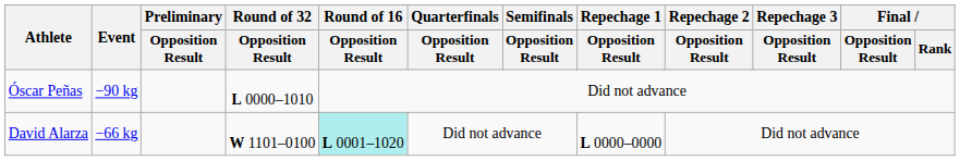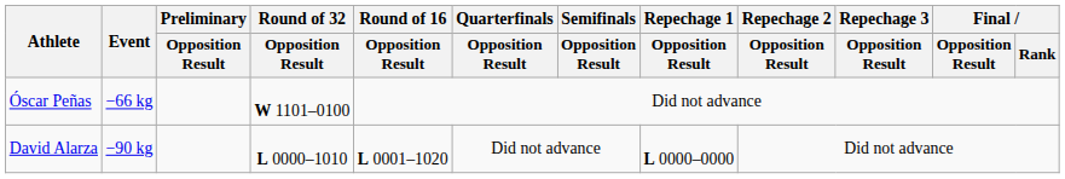Óscar Peñas | Event: −90 kg -> −66 kg
Óscar Peñas | Round of 32 / Opposition Result: L 0000–1010 -> W 1101–0100
David Alarza | Event: −66 kg -> −90 kg
David Alarza | Round of 32 / Opposition Result: W 1101–0100 -> L 0000–1010
David Alarza | Round of 16 / Opposition Result: paleturquoise background -> no background
